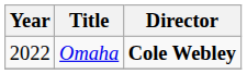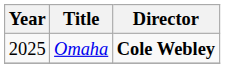Omaha | Year: 2022 -> 2025
